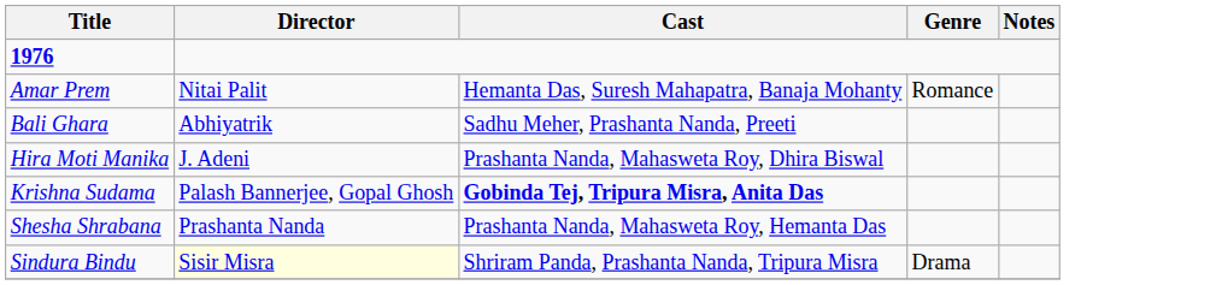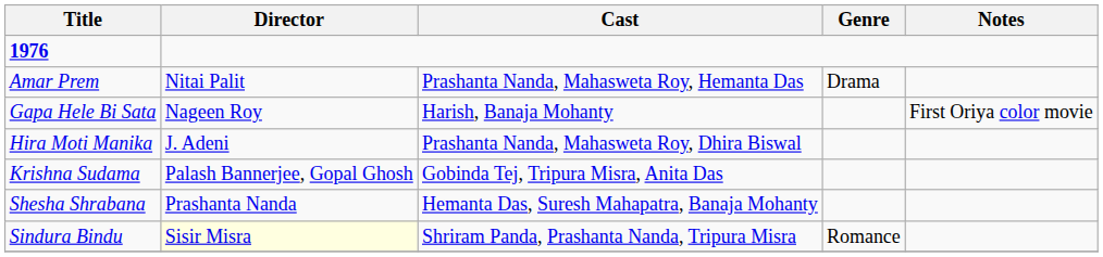Amar Prem | Cast: Hemanta Das, Suresh Mahapatra, Banaja Mohanty -> Prashanta Nanda, Mahasweta Roy, Hemanta Das
Amar Prem | Genre: Romance -> Drama
- row: Bali Ghara | Abhiyatrik | Sadhu Meher, Prashanta Nanda, Preeti
+ row: Gapa Hele Bi Sata | Nageen Roy | Harish, Banaja Mohanty | First Oriya color movie
Krishna Sudama | Cast: bold -> normal
Shesha Shrabana | Cast: Prashanta Nanda, Mahasweta Roy, Hemanta Das -> Hemanta Das, Suresh Mahapatra, Banaja Mohanty
Sindura Bindu | Genre: Drama -> Romance
